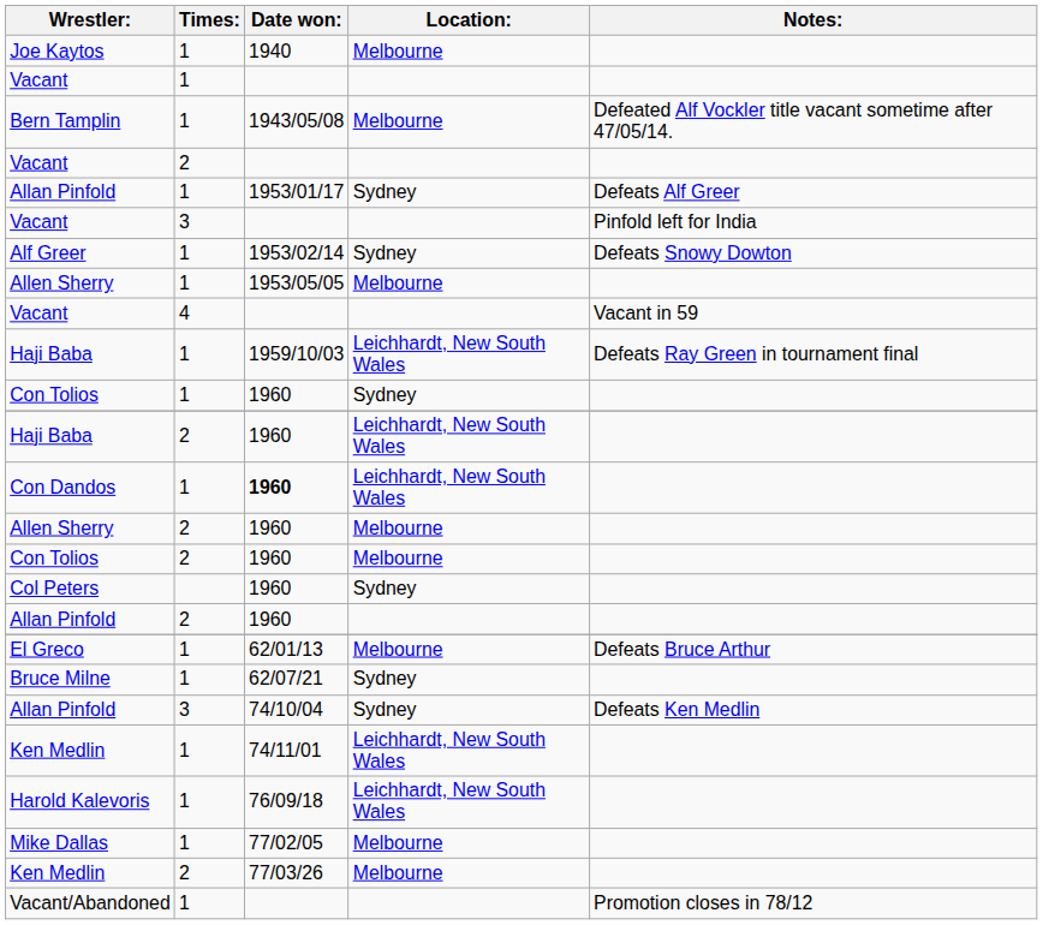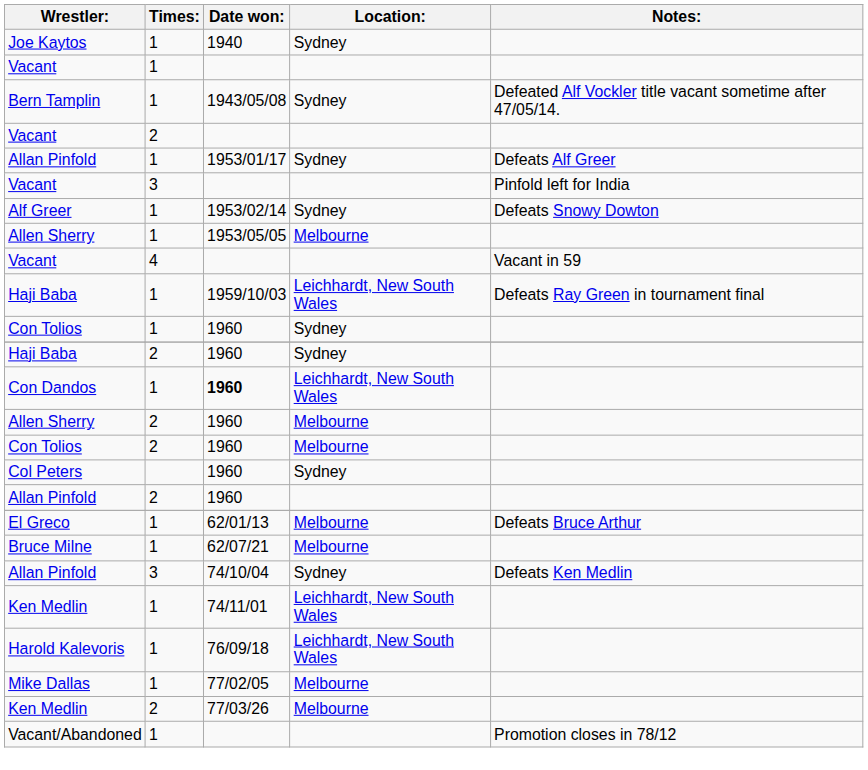Joe Kaytos | Location:: Melbourne -> Sydney
Bern Tamplin | Location:: Melbourne -> Sydney
Haji Baba / 2 | Location:: Leichhardt, New South Wales -> Sydney
Bruce Milne | Location:: Sydney -> Melbourne
